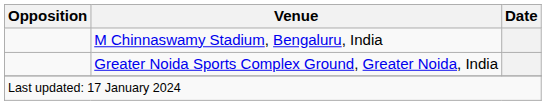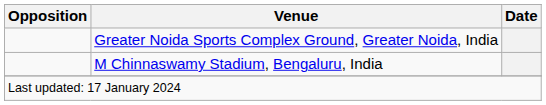rows swapped: Greater Noida Sports Complex Ground, Greater Noida, India <-> M Chinnaswamy Stadium, Bengaluru, India
